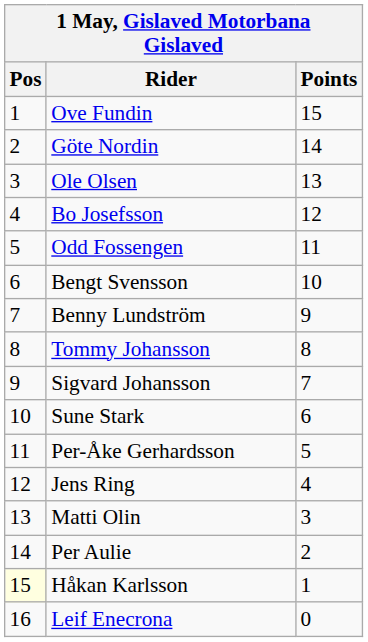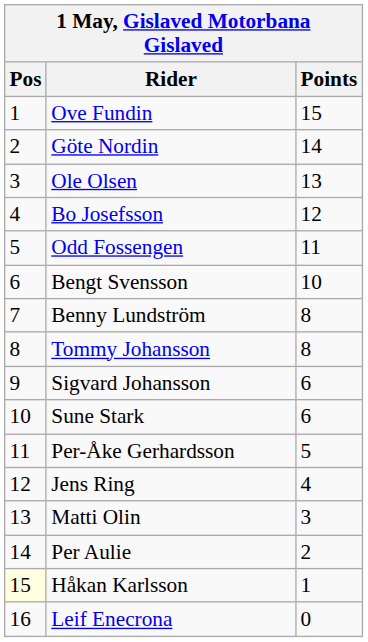Benny Lundström | Points: 9 -> 8
Sigvard Johansson | Points: 7 -> 6
